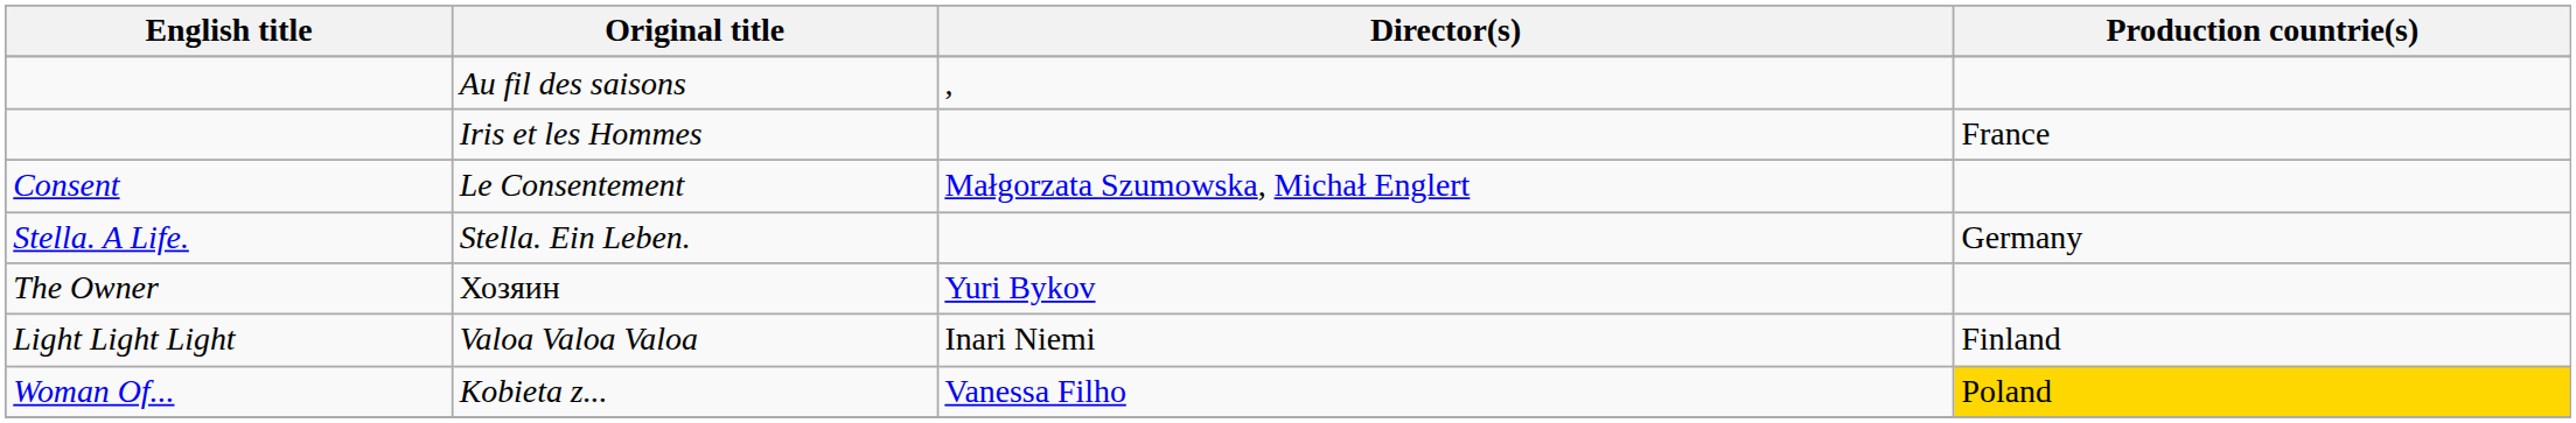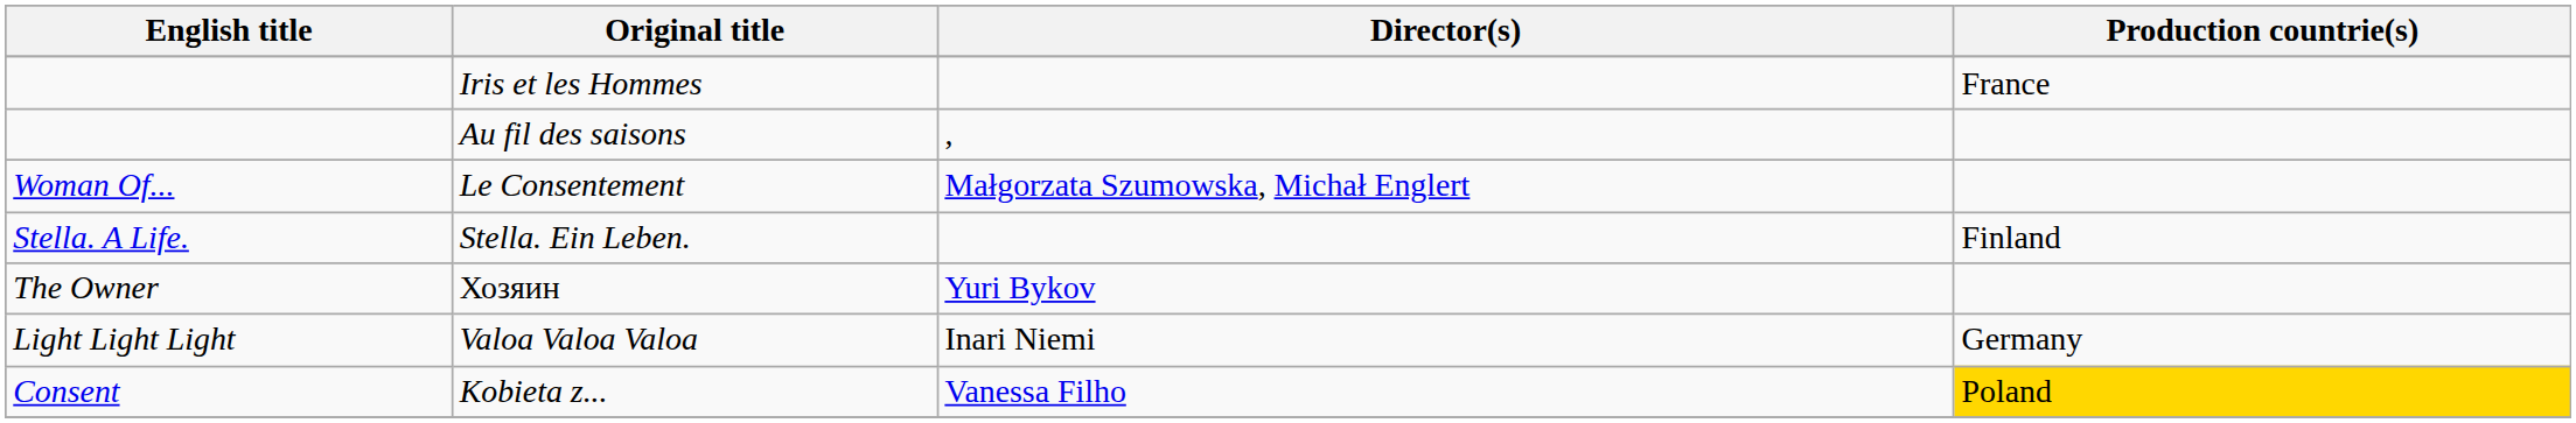rows swapped: Au fil des saisons <-> Iris et les Hommes
Le Consentement | English title: Consent -> Woman Of...
Stella. Ein Leben. | Production countrie(s): Germany -> Finland
Valoa Valoa Valoa | Production countrie(s): Finland -> Germany
Kobieta z... | English title: Woman Of... -> Consent
